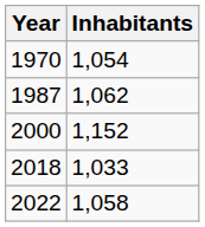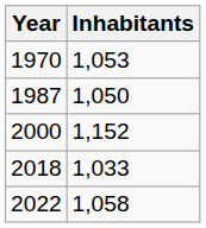1970 | Inhabitants: 1,054 -> 1,053
1987 | Inhabitants: 1,062 -> 1,050
